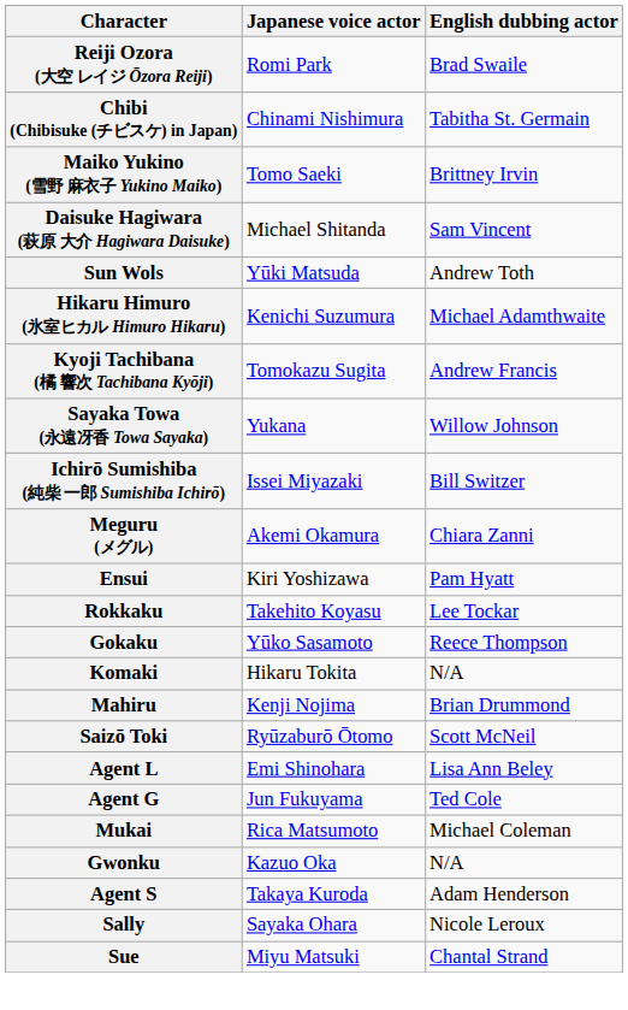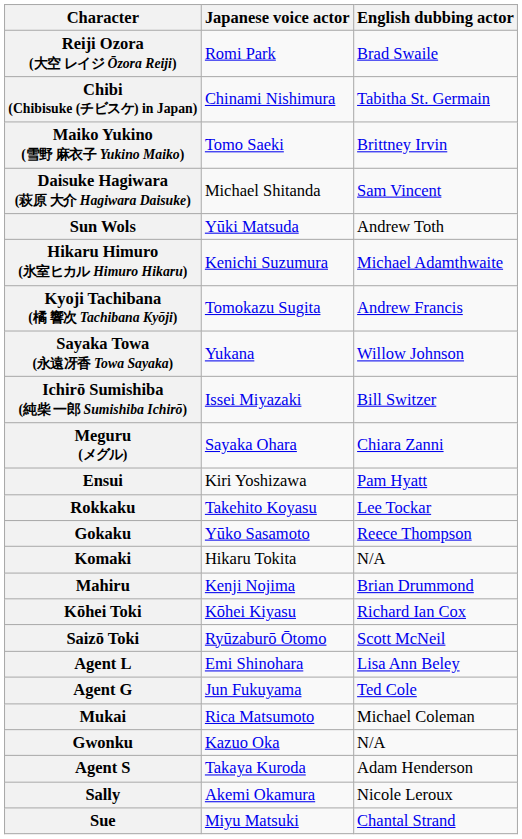Meguru (メグル) | Japanese voice actor: Akemi Okamura -> Sayaka Ohara
+ row: Kōhei Toki | Kōhei Kiyasu | Richard Ian Cox
Sally | Japanese voice actor: Sayaka Ohara -> Akemi Okamura
